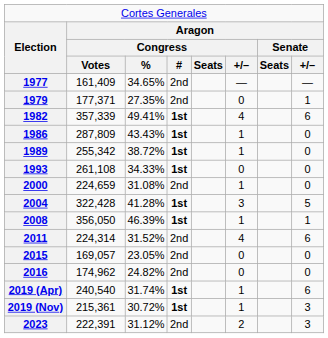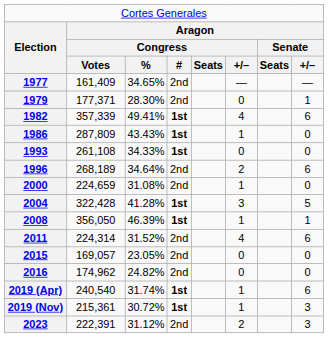1979 | column 3: 27.35% -> 28.30%
- row: 1989 | 255,342 | 38.72% | 1st | 1 | 0
+ row: 1996 | 268,189 | 34.64% | 2nd | 2 | 6
